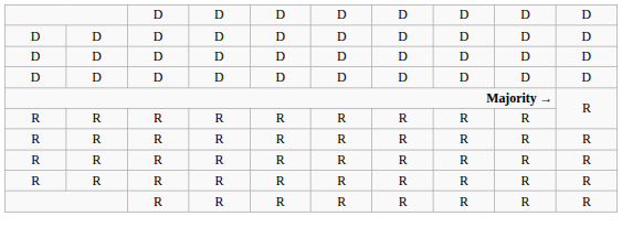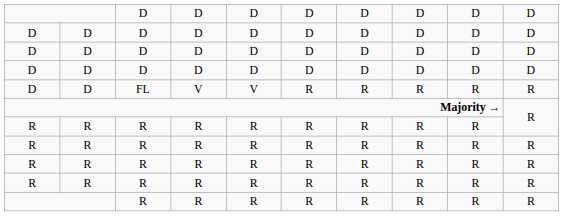+ row: D | D | FL | V | V | R | R | R | R | R
